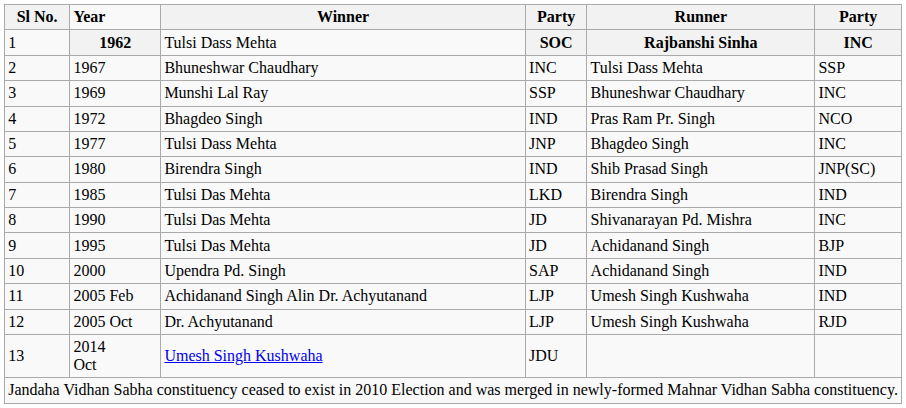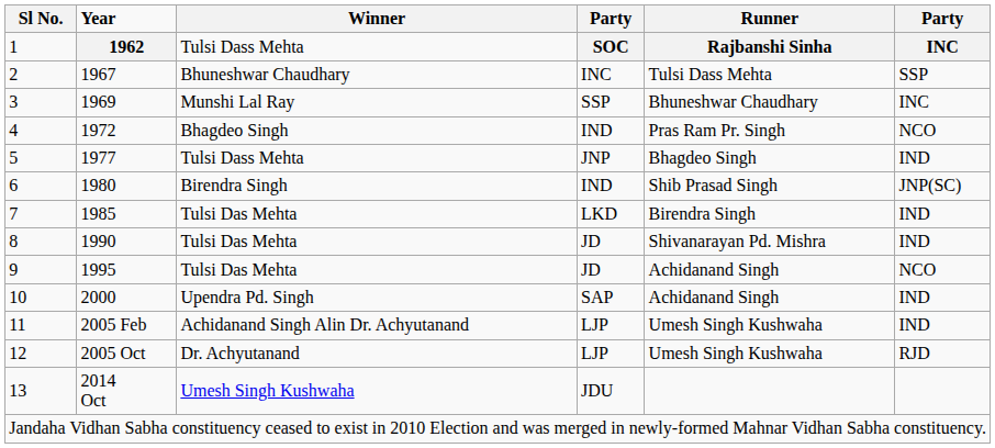5 | column 6: INC -> IND
8 | column 6: INC -> IND
9 | column 6: BJP -> NCO
